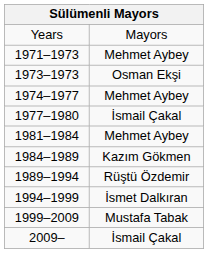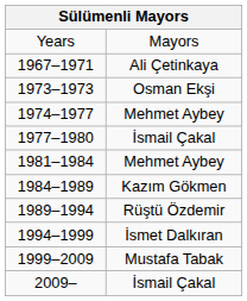+ row: 1967–1971 | Ali Çetinkaya
- row: 1971–1973 | Mehmet Aybey
